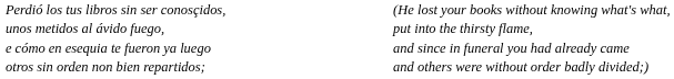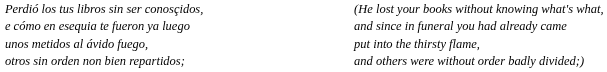rows swapped: e cómo en esequia te fueron ya luego <-> unos metidos al ávido fuego,
